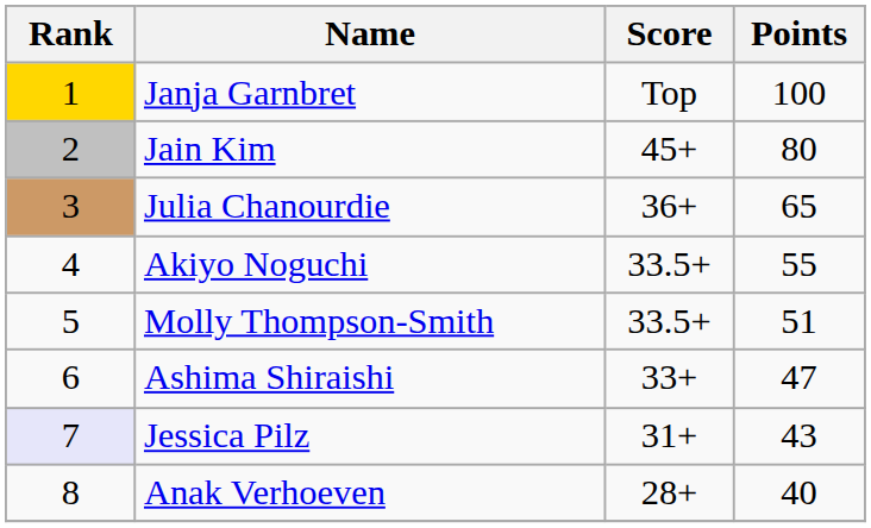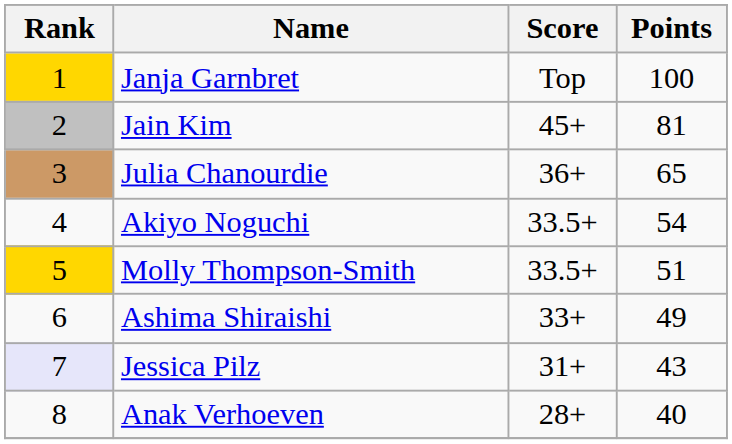Jain Kim | Points: 80 -> 81
Akiyo Noguchi | Points: 55 -> 54
Molly Thompson-Smith | Rank: no background -> gold background
Ashima Shiraishi | Points: 47 -> 49
